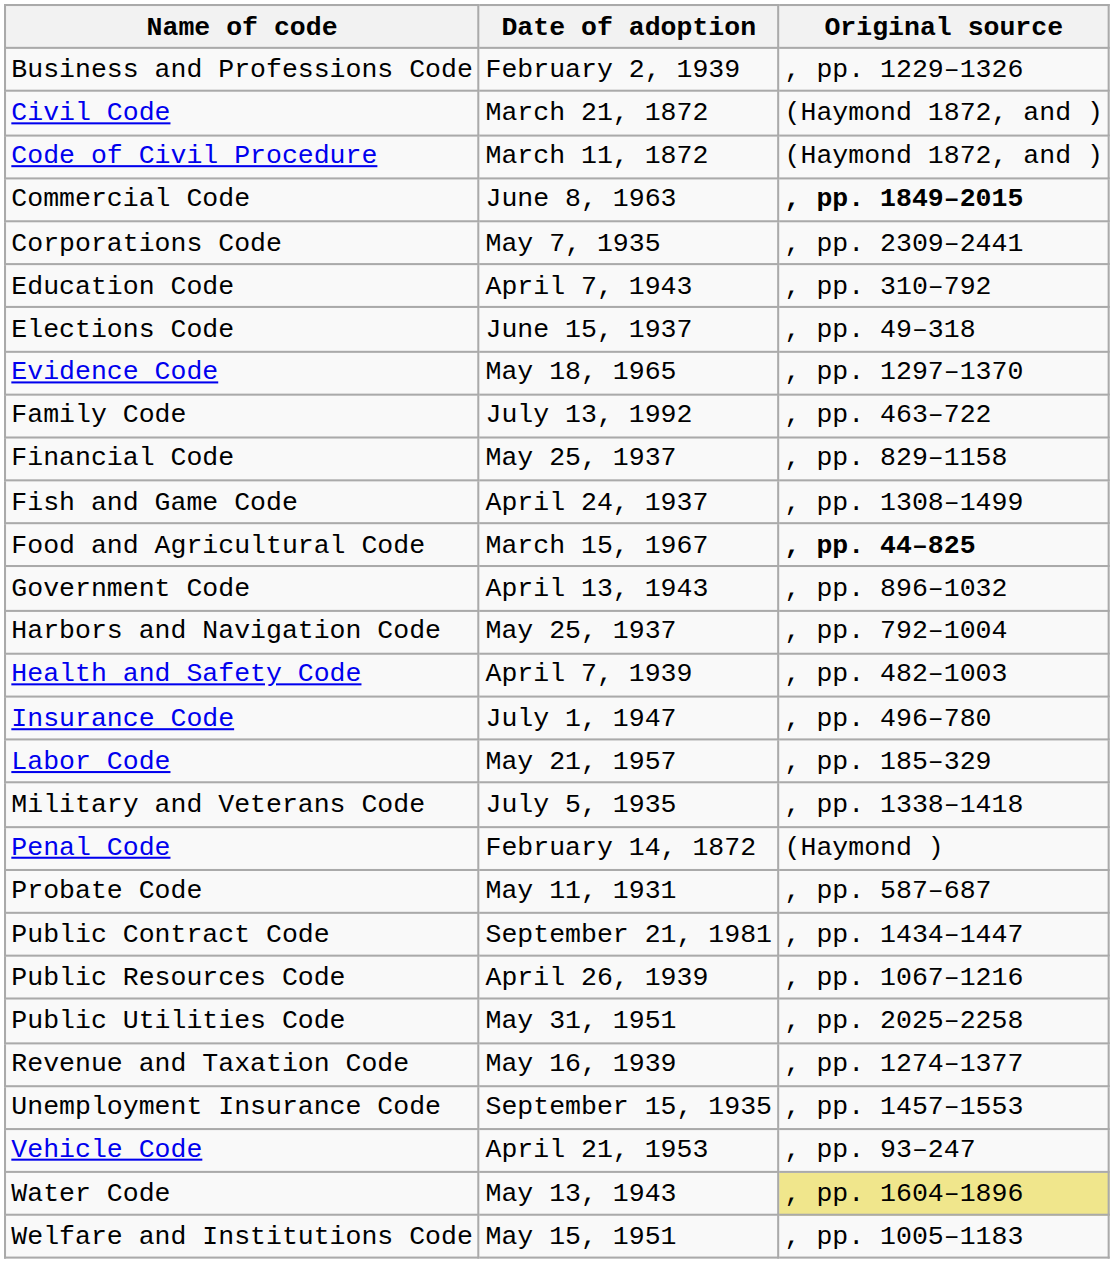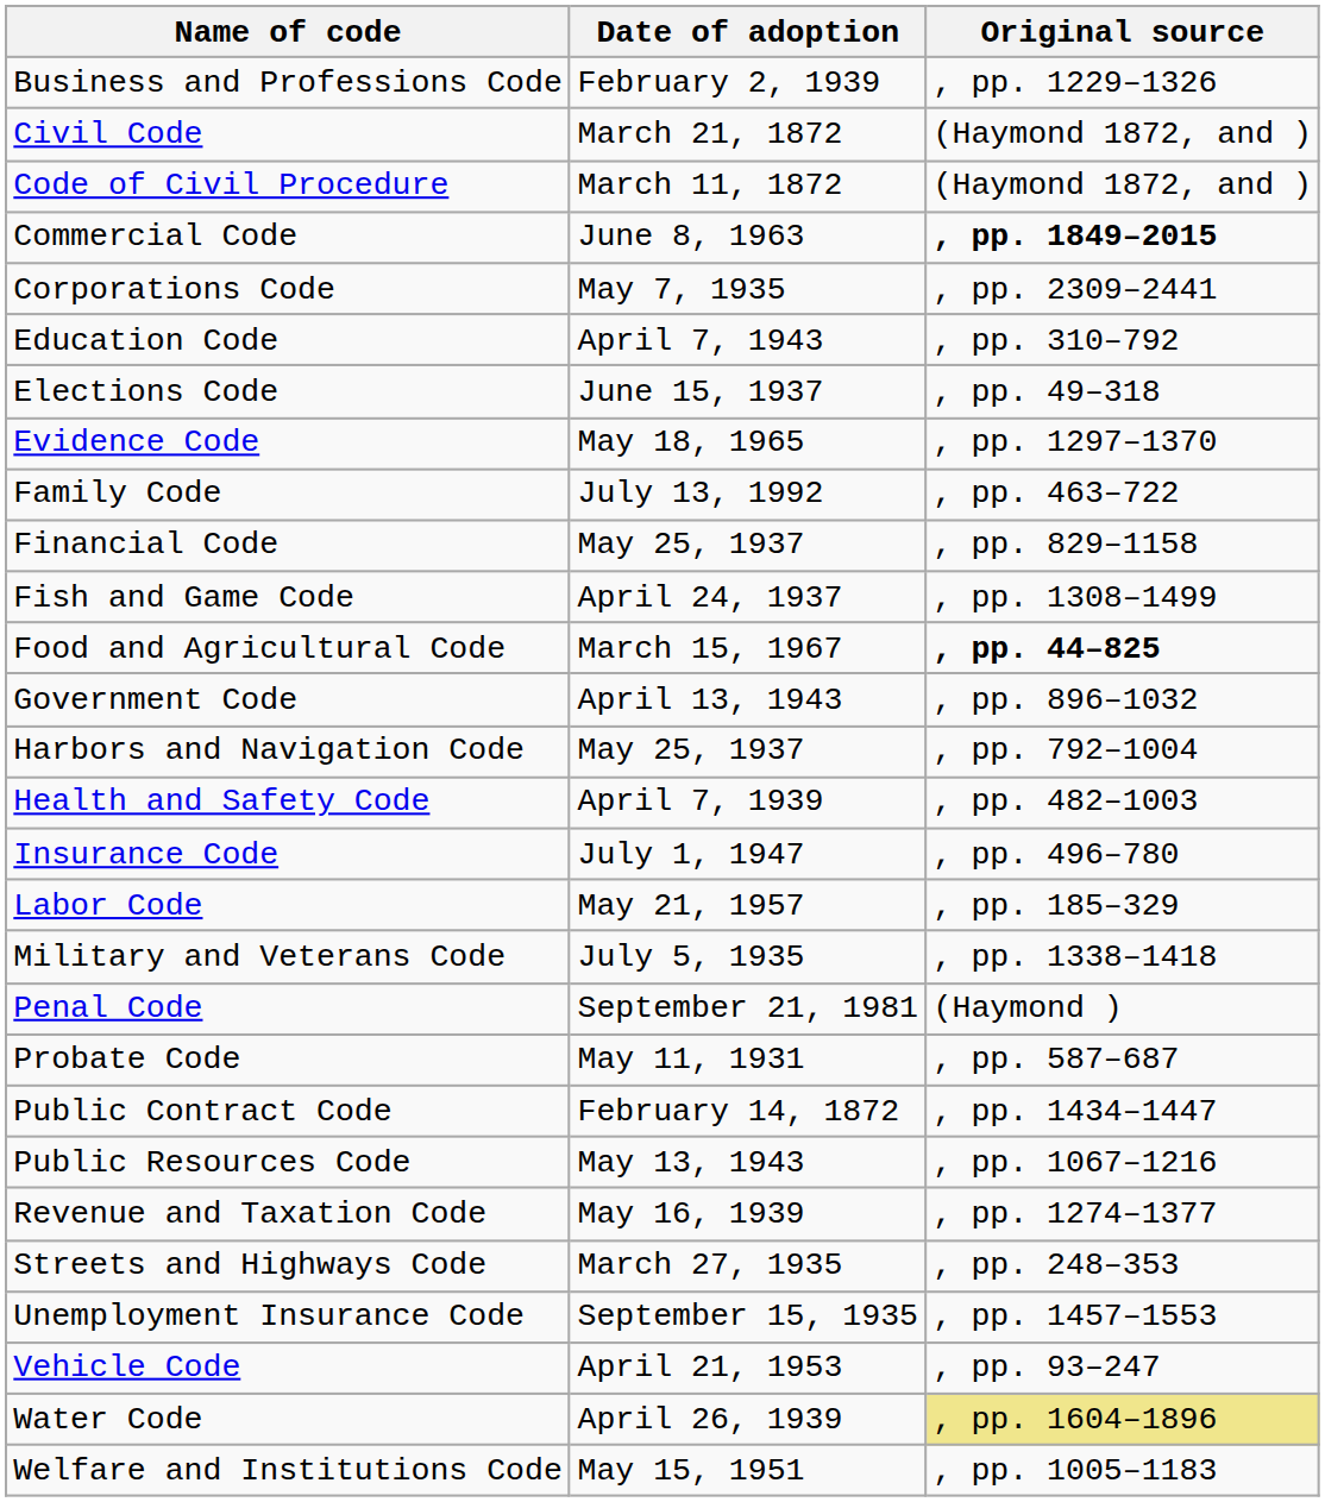Penal Code | Date of adoption: February 14, 1872 -> September 21, 1981
Public Contract Code | Date of adoption: September 21, 1981 -> February 14, 1872
Public Resources Code | Date of adoption: April 26, 1939 -> May 13, 1943
- row: Public Utilities Code | May 31, 1951 | , pp. 2025–2258
+ row: Streets and Highways Code | March 27, 1935 | , pp. 248–353
Water Code | Date of adoption: May 13, 1943 -> April 26, 1939
